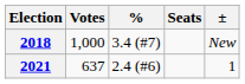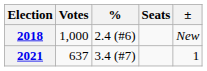2018 | %: 3.4 (#7) -> 2.4 (#6)
2021 | %: 2.4 (#6) -> 3.4 (#7)
